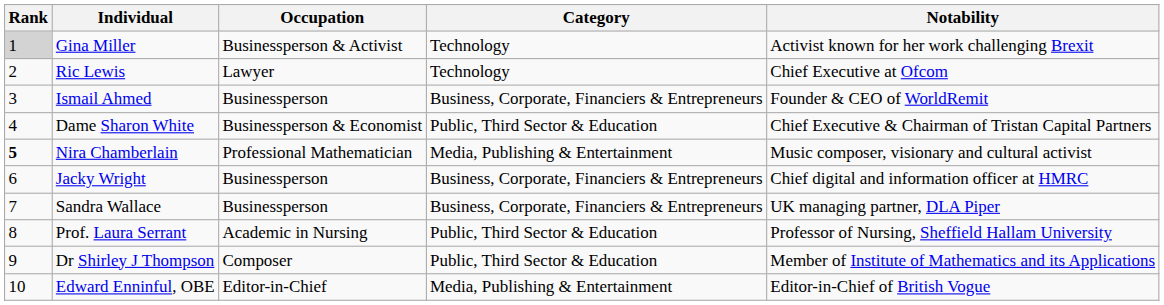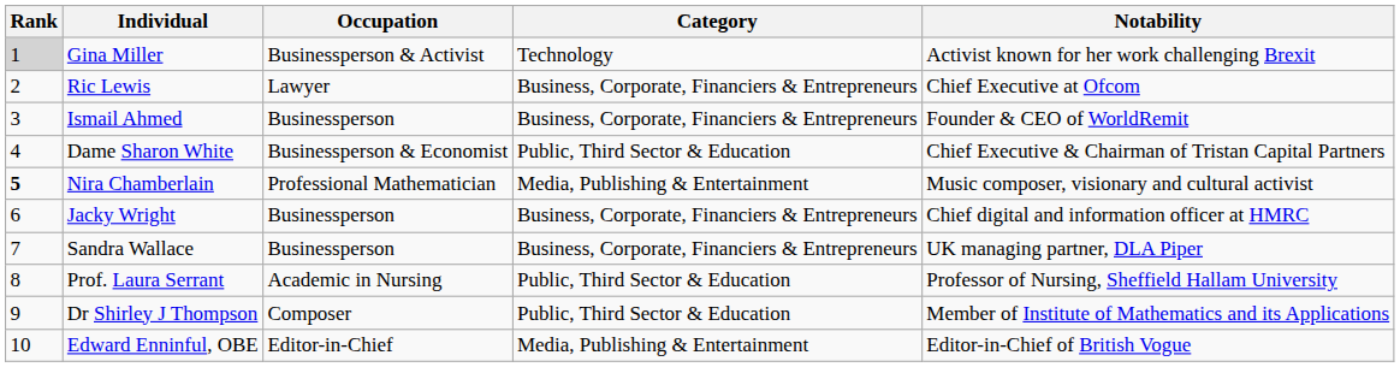Ric Lewis | Category: Technology -> Business, Corporate, Financiers & Entrepreneurs
